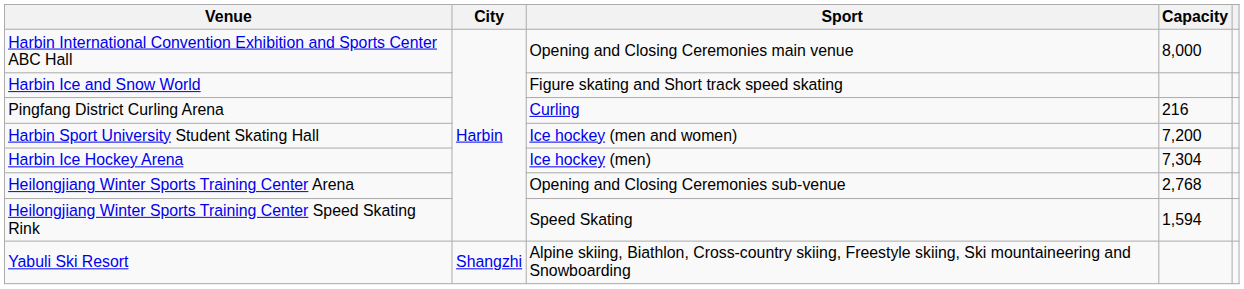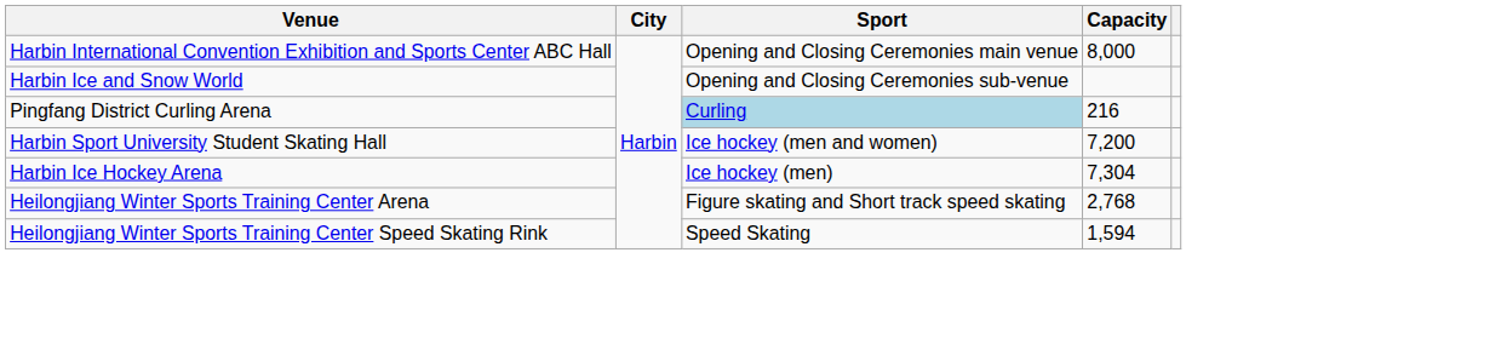Harbin Ice and Snow World | Sport: Figure skating and Short track speed skating -> Opening and Closing Ceremonies sub-venue
Pingfang District Curling Arena | Sport: no background -> lightblue background
Heilongjiang Winter Sports Training Center Arena | Sport: Opening and Closing Ceremonies sub-venue -> Figure skating and Short track speed skating
- row: Yabuli Ski Resort | Shangzhi | Alpine skiing, Biathlon, Cross-country skiing, Freestyle skiing, Ski mountaineering and Snowboarding
